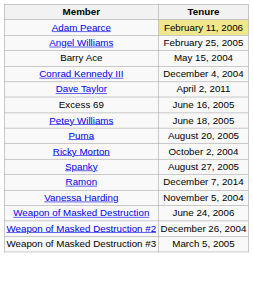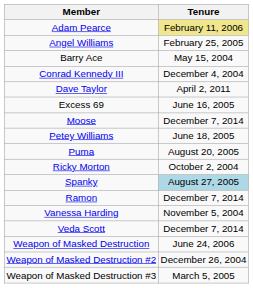+ row: Moose | December 7, 2014
Spanky | Tenure: no background -> lightblue background
+ row: Veda Scott | December 7, 2014
